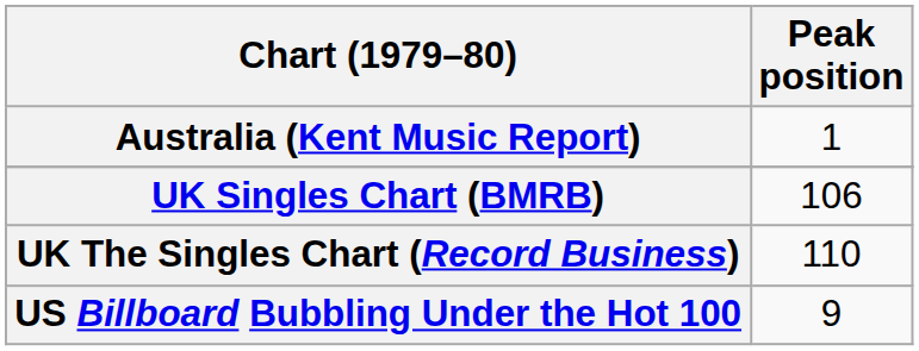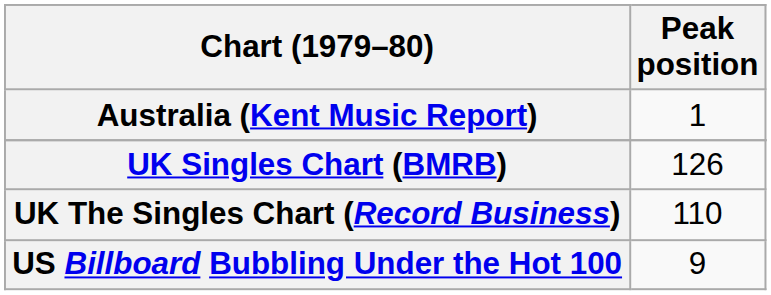UK Singles Chart (BMRB) | Peak position: 106 -> 126
